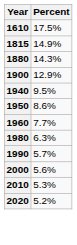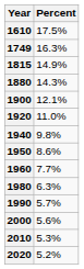+ row: 1749 | 16.3%
1900 | Percent: 12.9% -> 12.1%
+ row: 1920 | 11.0%
1940 | Percent: 9.5% -> 9.8%
